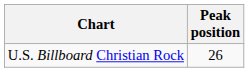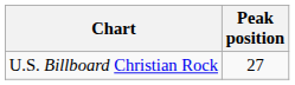U.S. Billboard Christian Rock | Peak position: 26 -> 27
